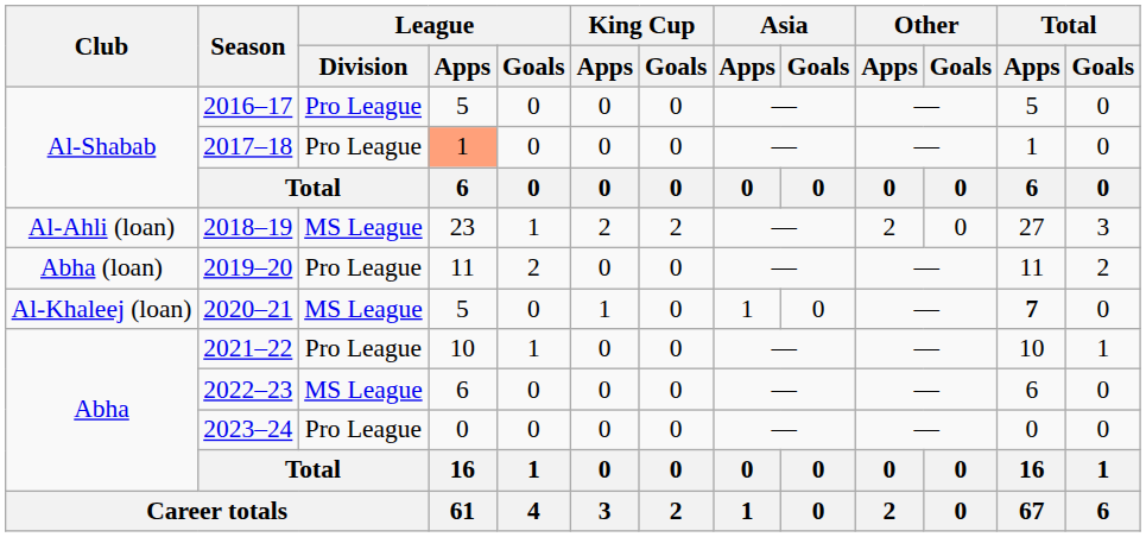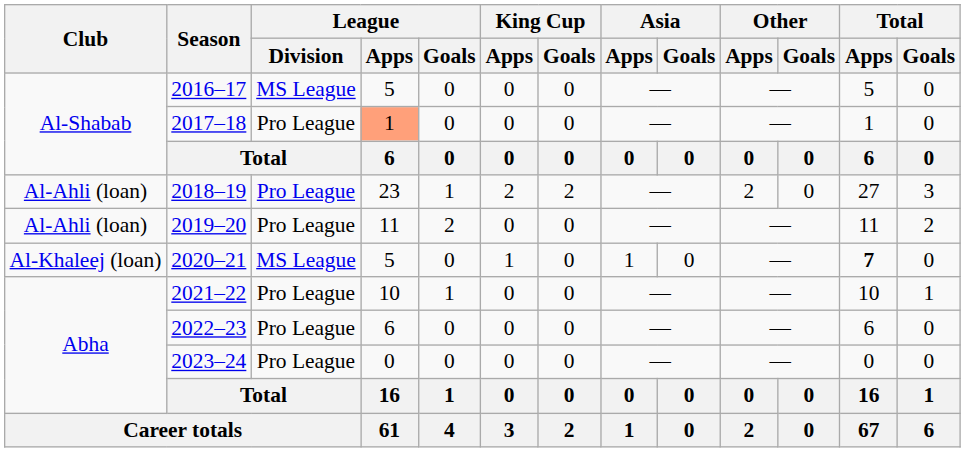2016–17 | League / Division: Pro League -> MS League
2018–19 | League / Division: MS League -> Pro League
2019–20 | Club: Abha (loan) -> Al-Ahli (loan)
2022–23 | League / Division: MS League -> Pro League
